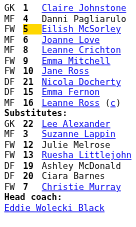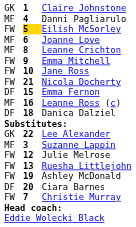Nicola Docherty | column 1: DF -> FW
+ row: DF | 18 | Danica Dalziel
Ashley McDonald | column 1: DF -> FW
